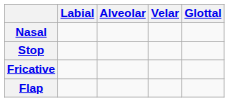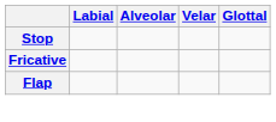- row: Nasal
